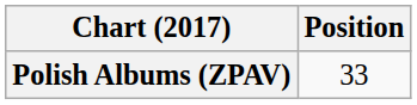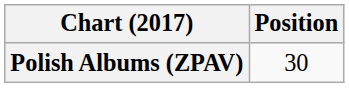Polish Albums (ZPAV) | Position: 33 -> 30
